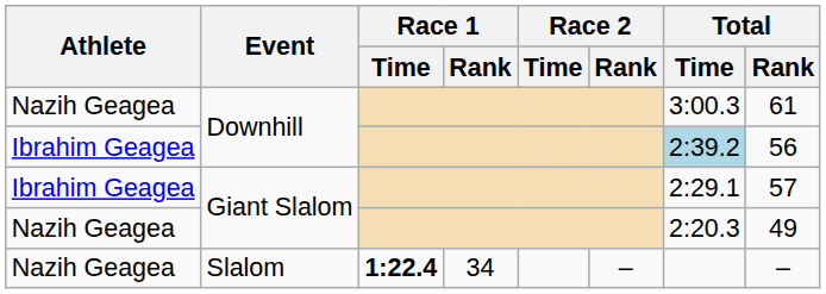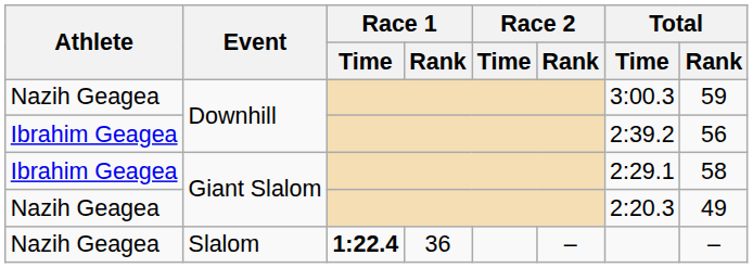Nazih Geagea / Downhill | Total / Rank: 61 -> 59
Ibrahim Geagea / Downhill | Total / Time: lightblue background -> no background
Ibrahim Geagea / Giant Slalom | Total / Rank: 57 -> 58
Slalom | Race 1 / Rank: 34 -> 36
